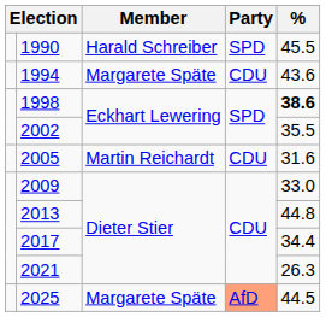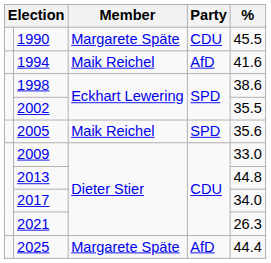1990 | Member: Harald Schreiber -> Margarete Späte
1990 | Party: SPD -> CDU
1994 | Member: Margarete Späte -> Maik Reichel
1994 | Party: CDU -> AfD
1994 | %: 43.6 -> 41.6
1998 | %: bold -> normal
2005 | Member: Martin Reichardt -> Maik Reichel
2005 | Party: CDU -> SPD
2005 | %: 31.6 -> 35.6
2017 | %: 34.4 -> 34.0
2025 | Party: lightsalmon background -> no background
2025 | %: 44.5 -> 44.4
